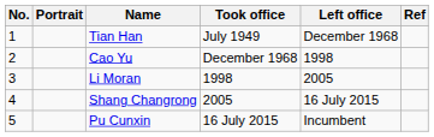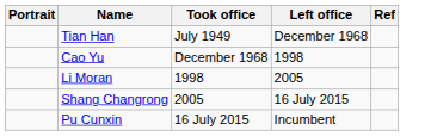- column: No. | 1 | 2 | 3 | 4 | 5
